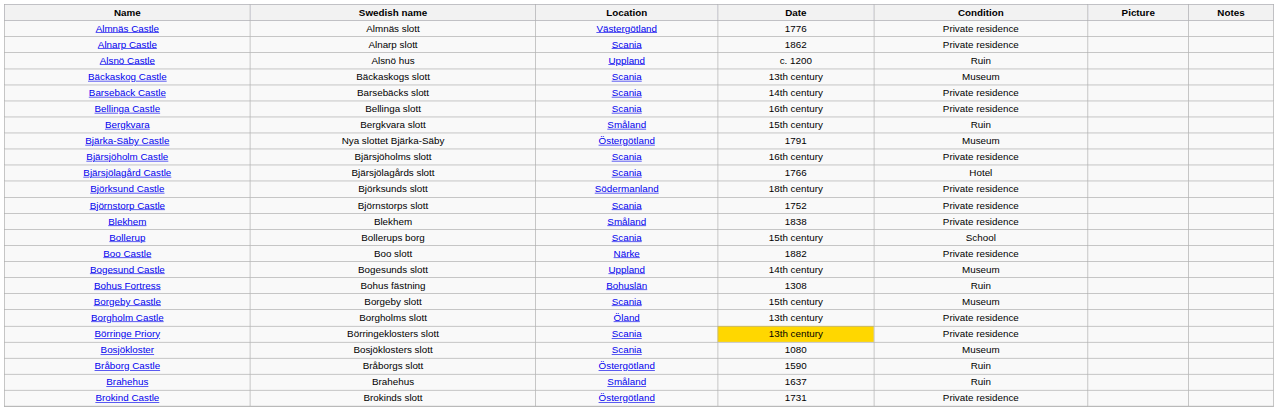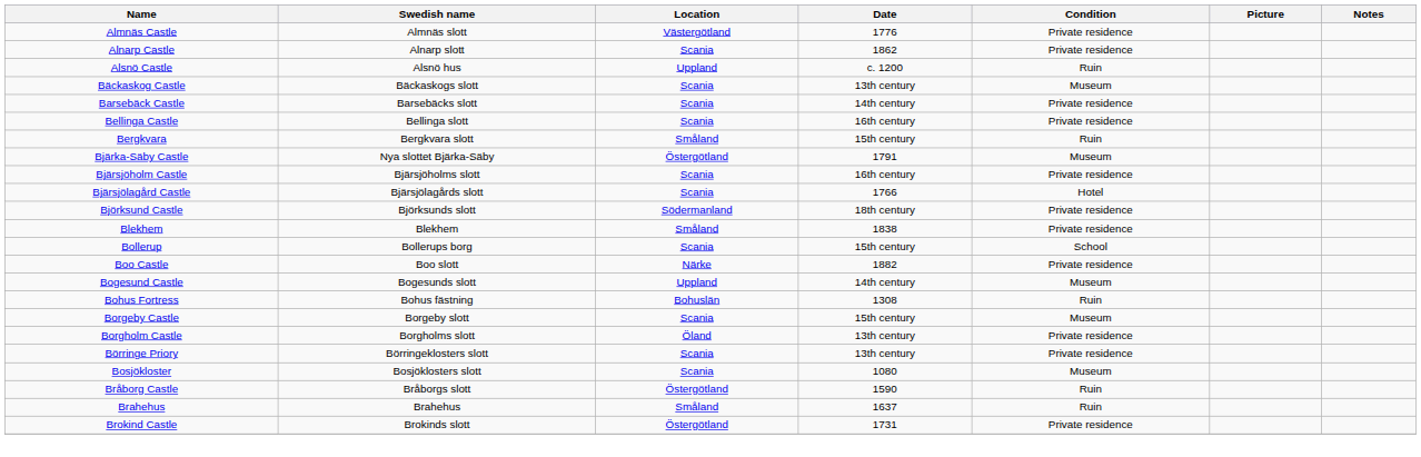- row: Björnstorp Castle | Björnstorps slott | Scania | 1752 | Private residence
Börringe Priory | Date: gold background -> no background
